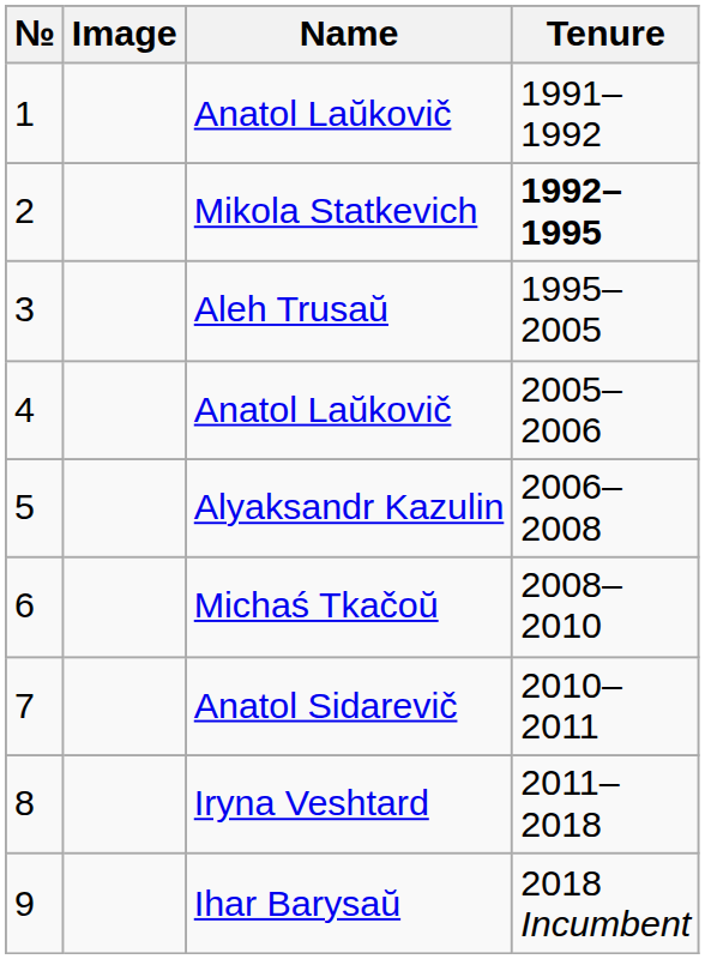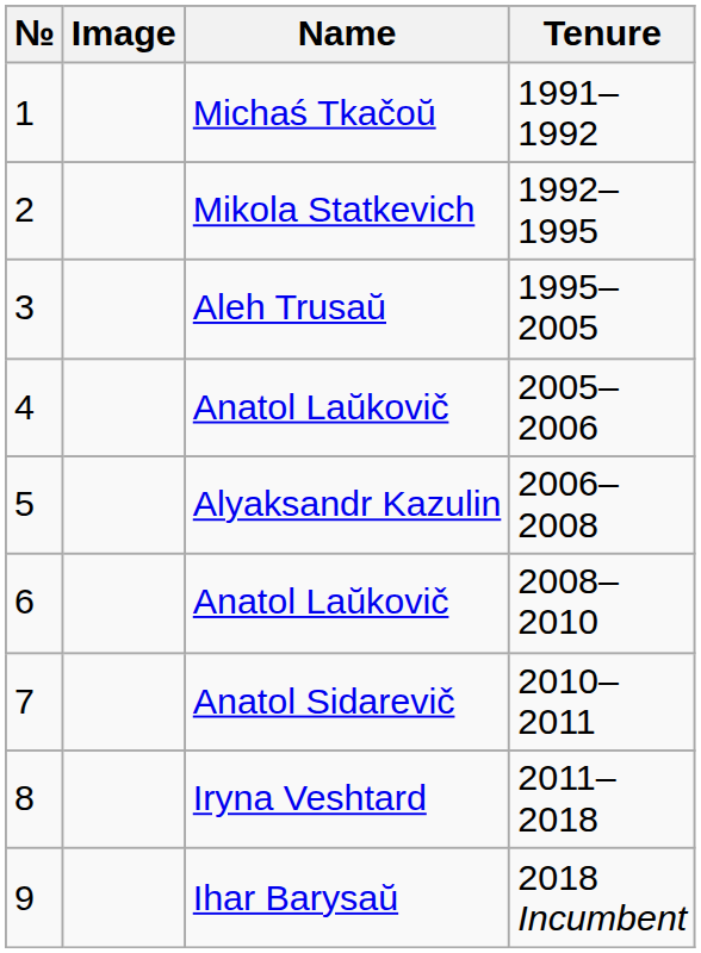1 | Name: Anatol Laŭkovič -> Michaś Tkačoŭ
2 | Tenure: bold -> normal
6 | Name: Michaś Tkačoŭ -> Anatol Laŭkovič
